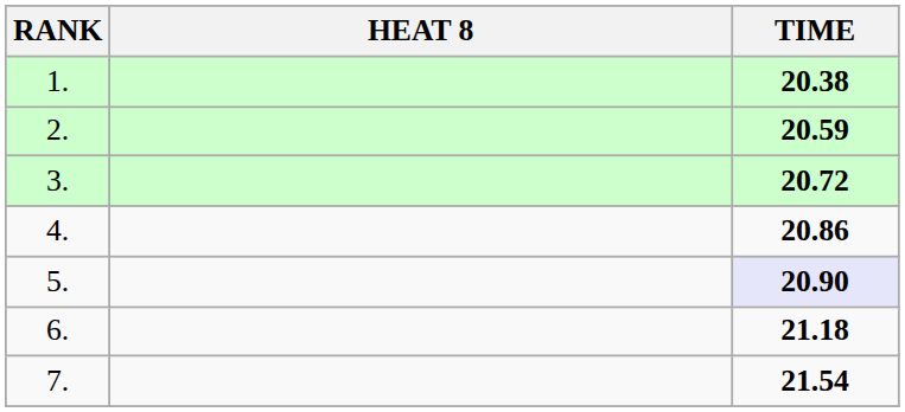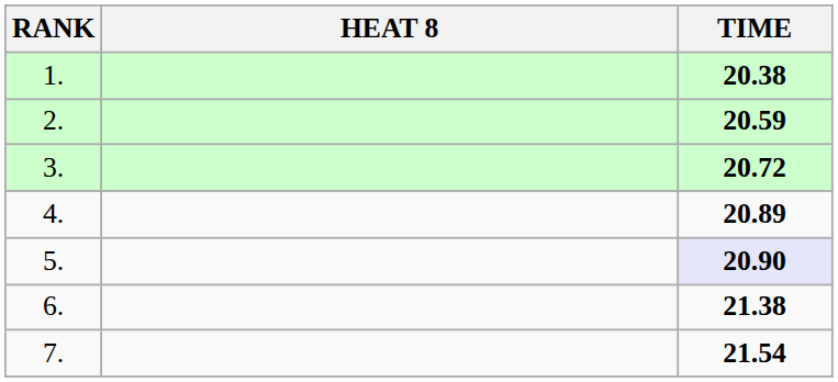4. | TIME: 20.86 -> 20.89
6. | TIME: 21.18 -> 21.38
